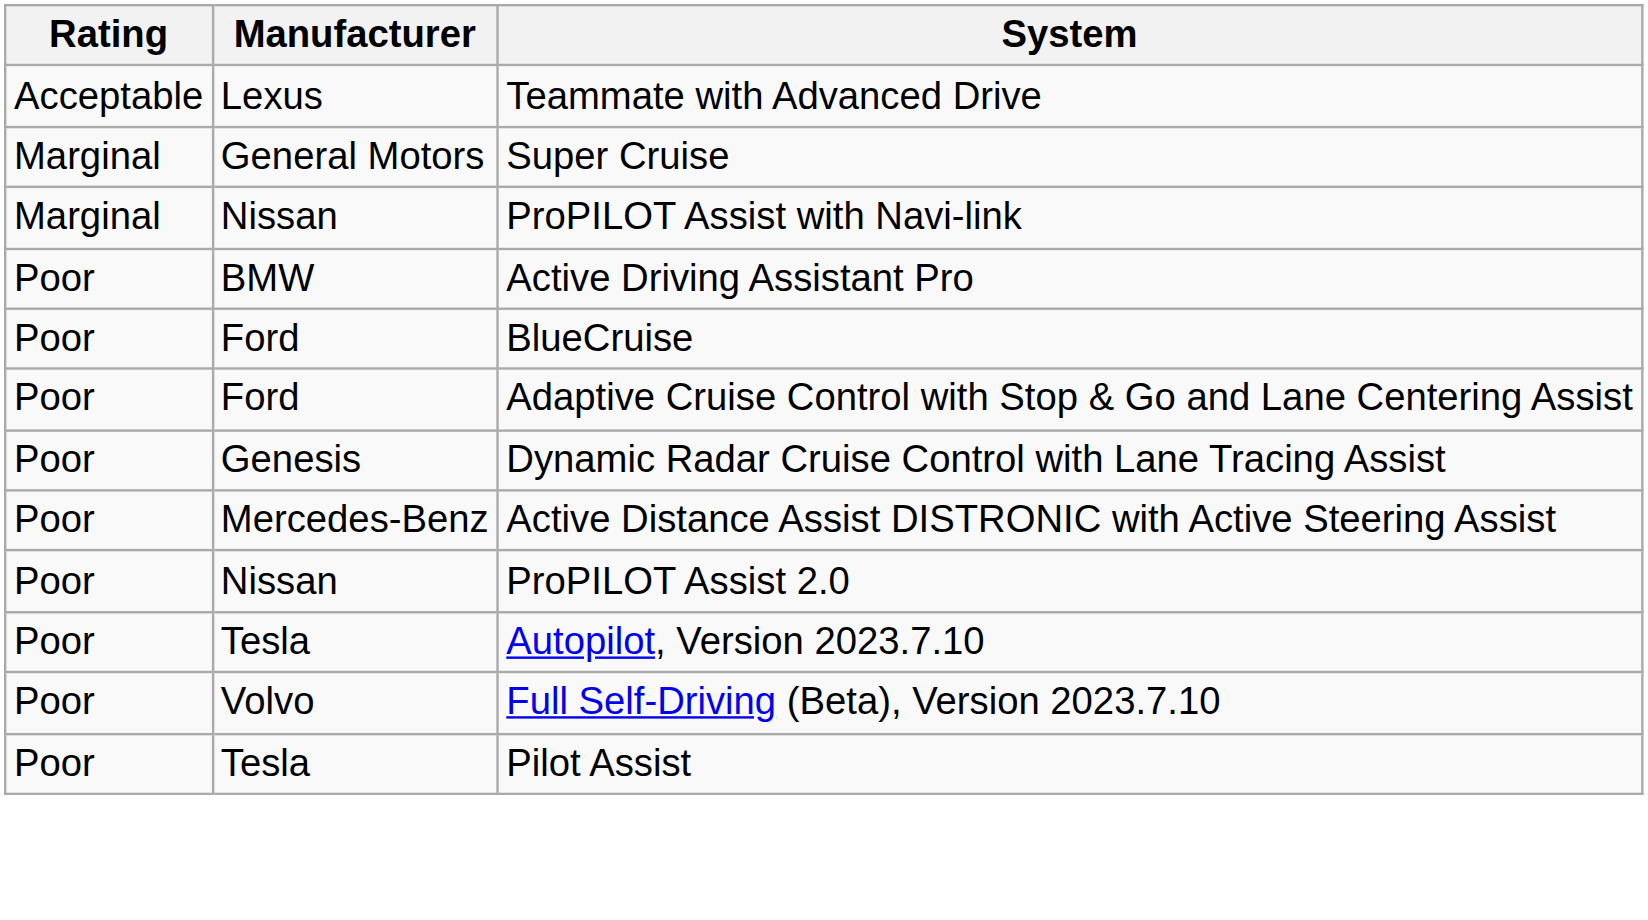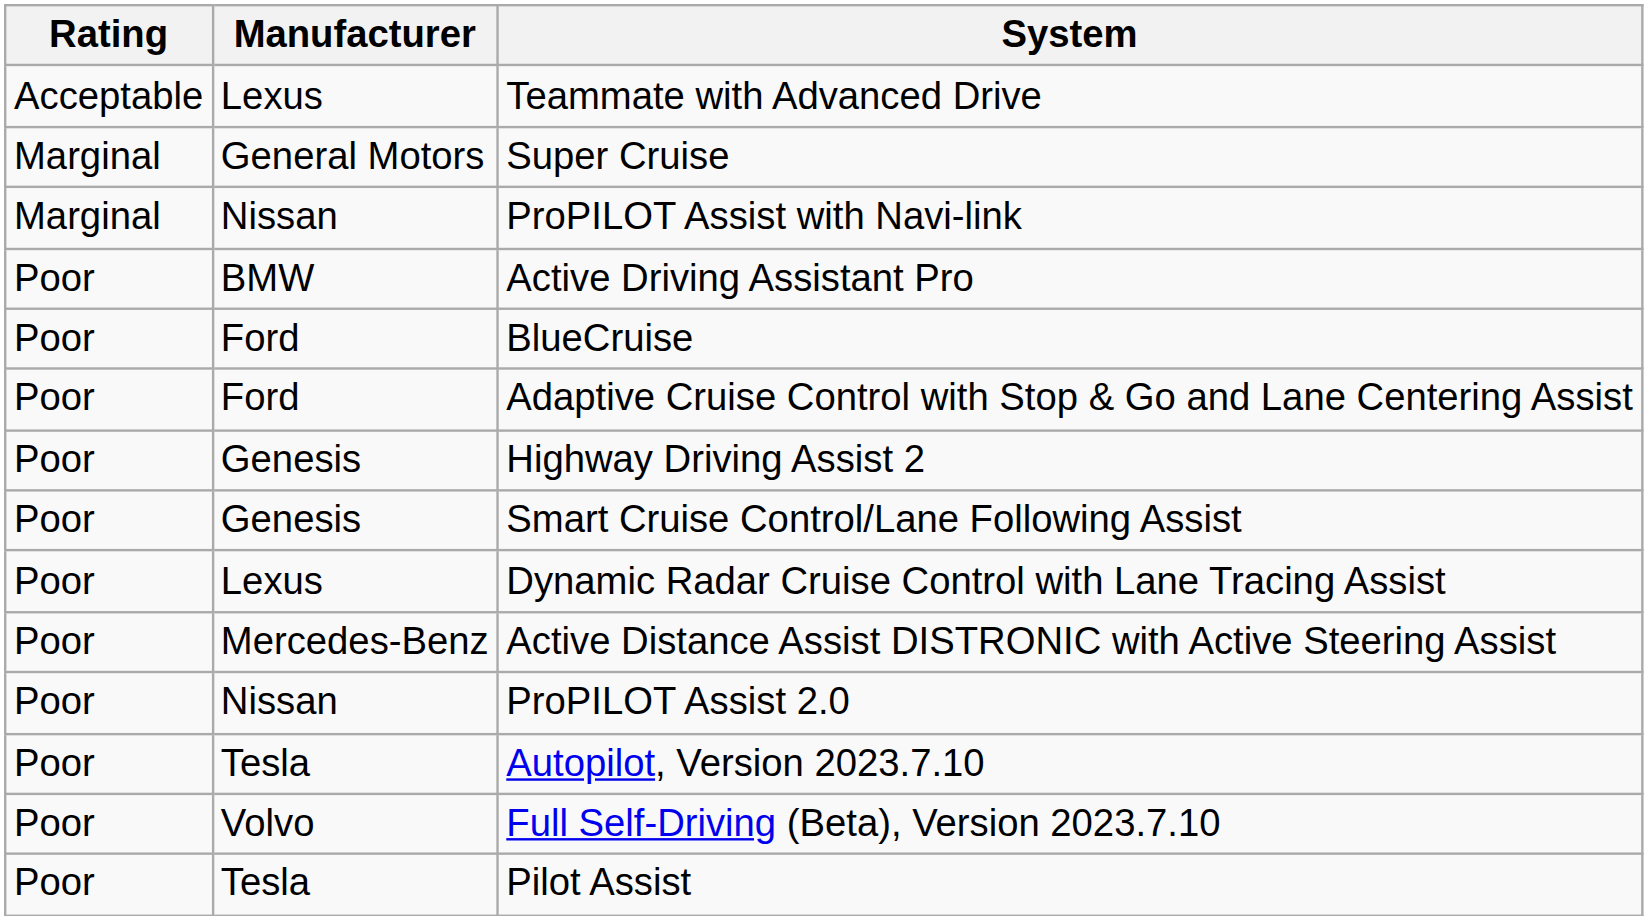+ row: Poor | Genesis | Highway Driving Assist 2
+ row: Poor | Genesis | Smart Cruise Control/Lane Following Assist
Dynamic Radar Cruise Control with Lane Tracing Assist | Manufacturer: Genesis -> Lexus
